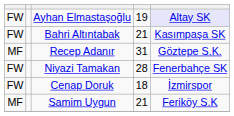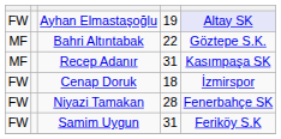Bahri Altıntabak | column 1: FW -> MF
Bahri Altıntabak | column 4: 21 -> 22
Bahri Altıntabak | column 5: Kasımpaşa SK -> Göztepe S.K.
Recep Adanır | column 5: Göztepe S.K. -> Kasımpaşa SK
rows swapped: Cenap Doruk <-> Niyazi Tamakan
Samim Uygun | column 1: MF -> FW
Samim Uygun | column 4: 21 -> 31
